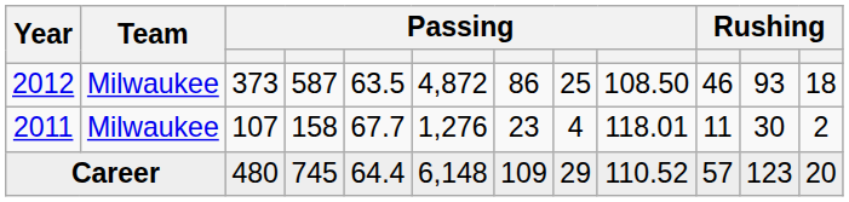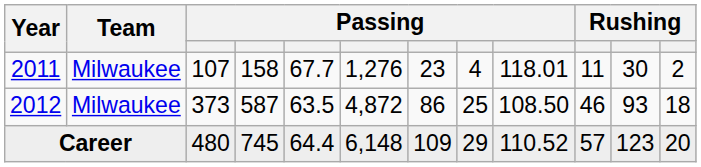rows swapped: 2011 <-> 2012
